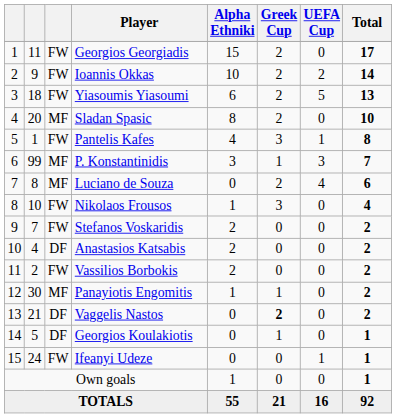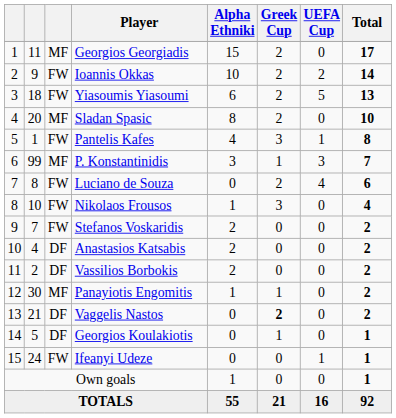Georgios Georgiadis | column 3: FW -> MF
Luciano de Souza | column 3: MF -> FW
Vassilios Borbokis | column 3: FW -> DF
